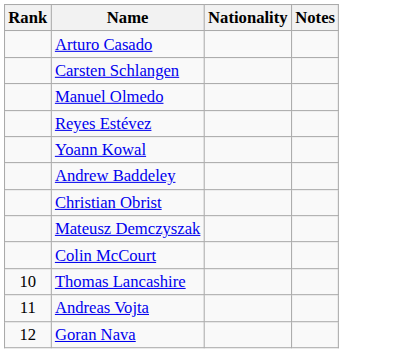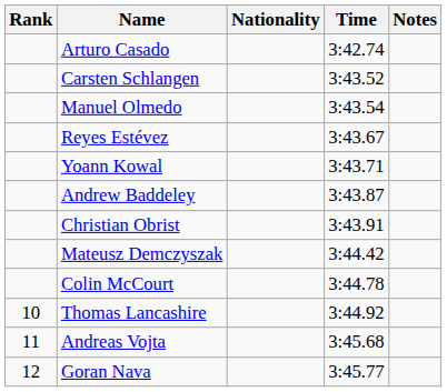+ column: Time | 3:42.74 | 3:43.52 | 3:43.54 | 3:43.67 | 3:43.71 | 3:43.87 | 3:43.91 | 3:44.42 | 3:44.78 | 3:44.92 | 3:45.68 | 3:45.77
